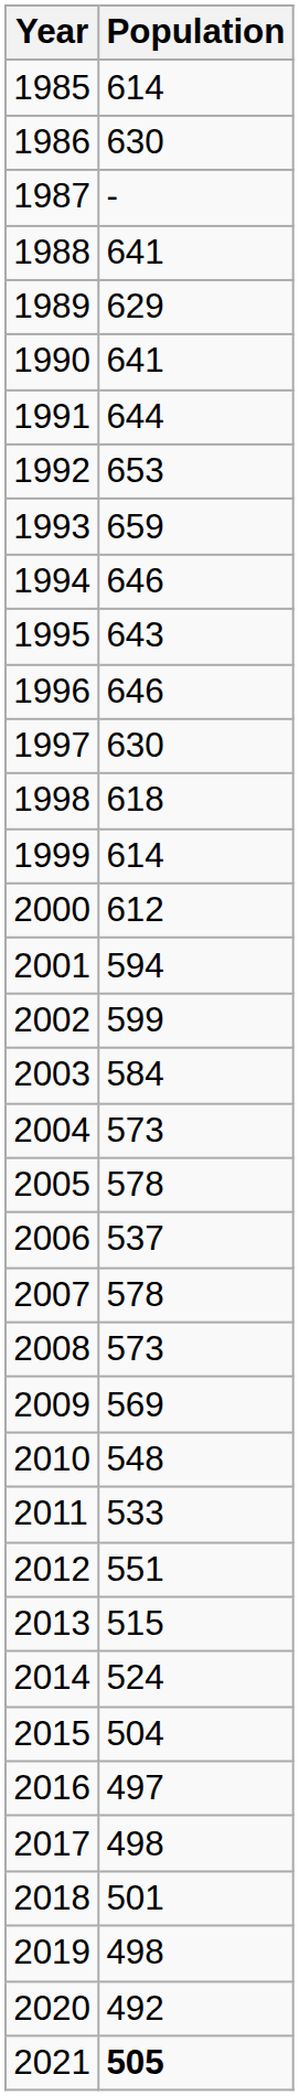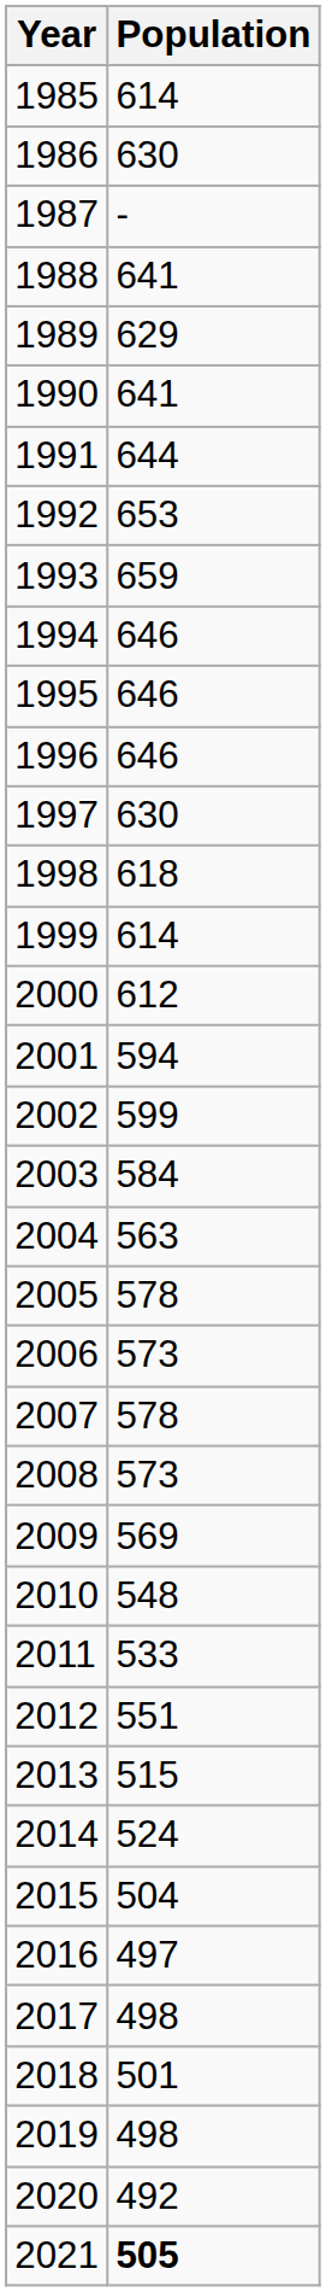1995 | Population: 643 -> 646
2004 | Population: 573 -> 563
2006 | Population: 537 -> 573
